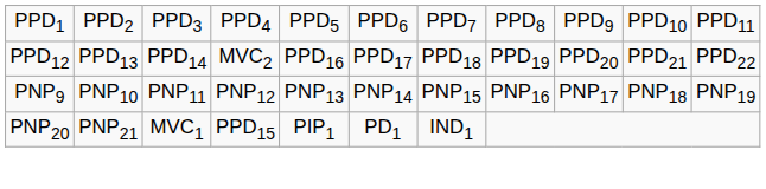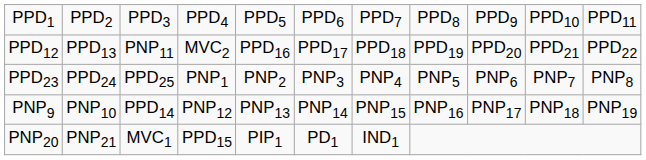PPD12 | column 3: PPD14 -> PNP11
+ row: PPD23 | PPD24 | PPD25 | PNP1 | PNP2 | PNP3 | PNP4 | PNP5 | PNP6 | PNP7 | PNP8
PNP9 | column 3: PNP11 -> PPD14
